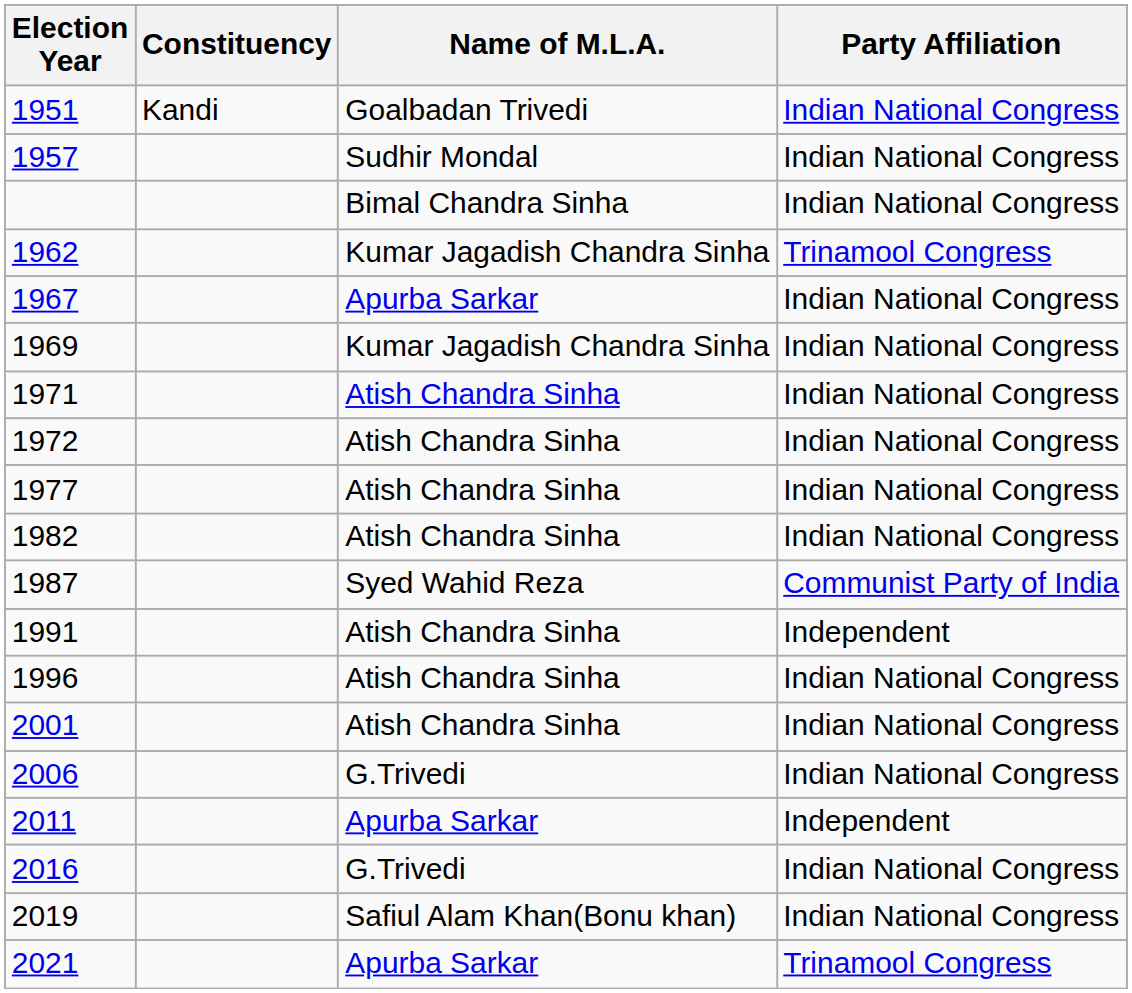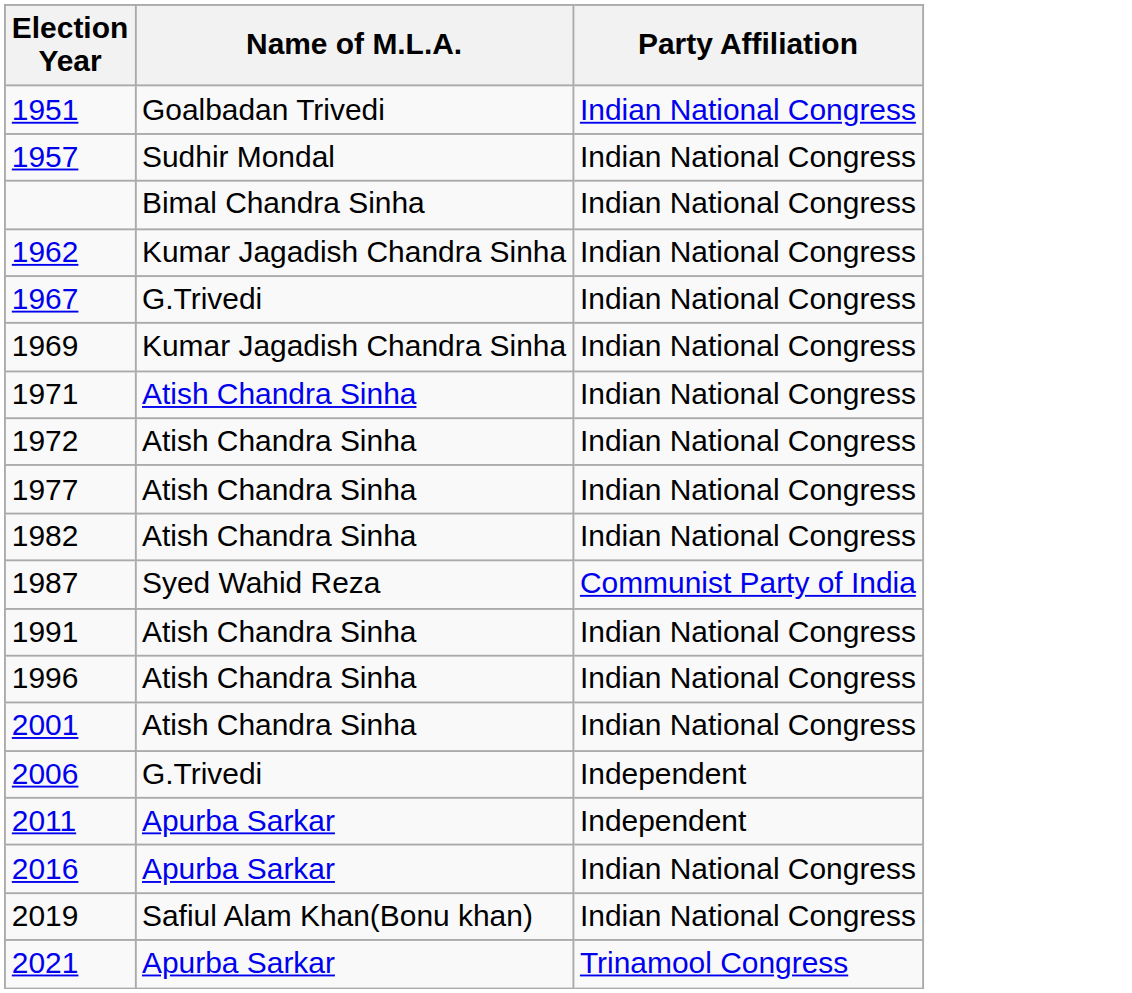- column: Constituency | Kandi
1962 | Party Affiliation: Trinamool Congress -> Indian National Congress
1967 | Name of M.L.A.: Apurba Sarkar -> G.Trivedi
1991 | Party Affiliation: Independent -> Indian National Congress
2006 | Party Affiliation: Indian National Congress -> Independent
2016 | Name of M.L.A.: G.Trivedi -> Apurba Sarkar
